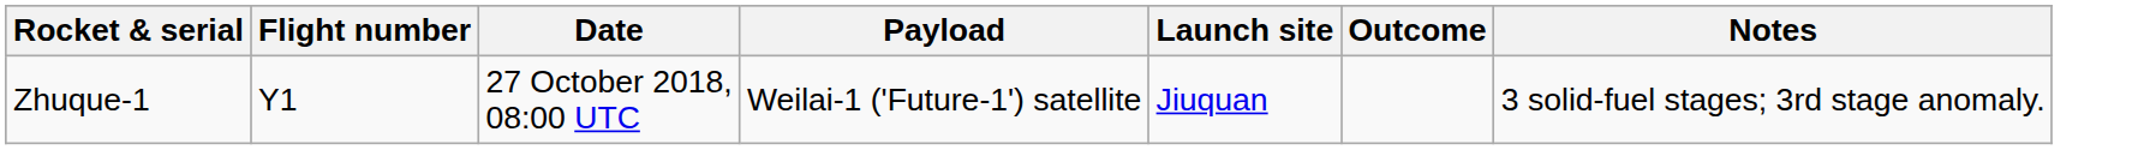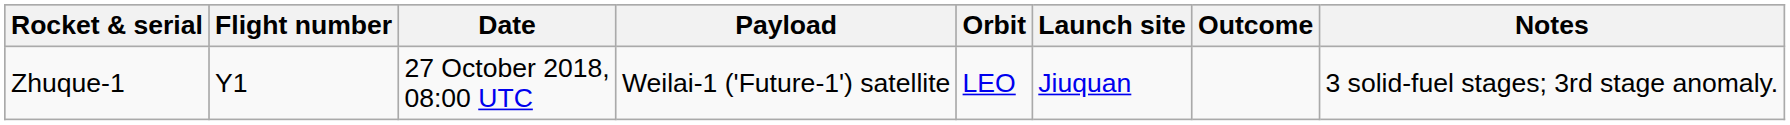+ column: Orbit | LEO
